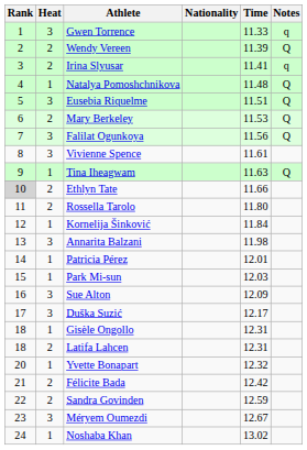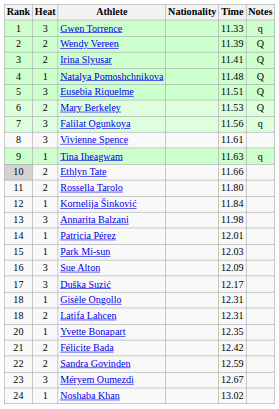Irina Slyusar | Notes: q -> Q
Falilat Ogunkoya | Notes: Q -> q
Tina Iheagwam | Notes: Q -> q
Yvette Bonapart | Time: 12.32 -> 12.35
